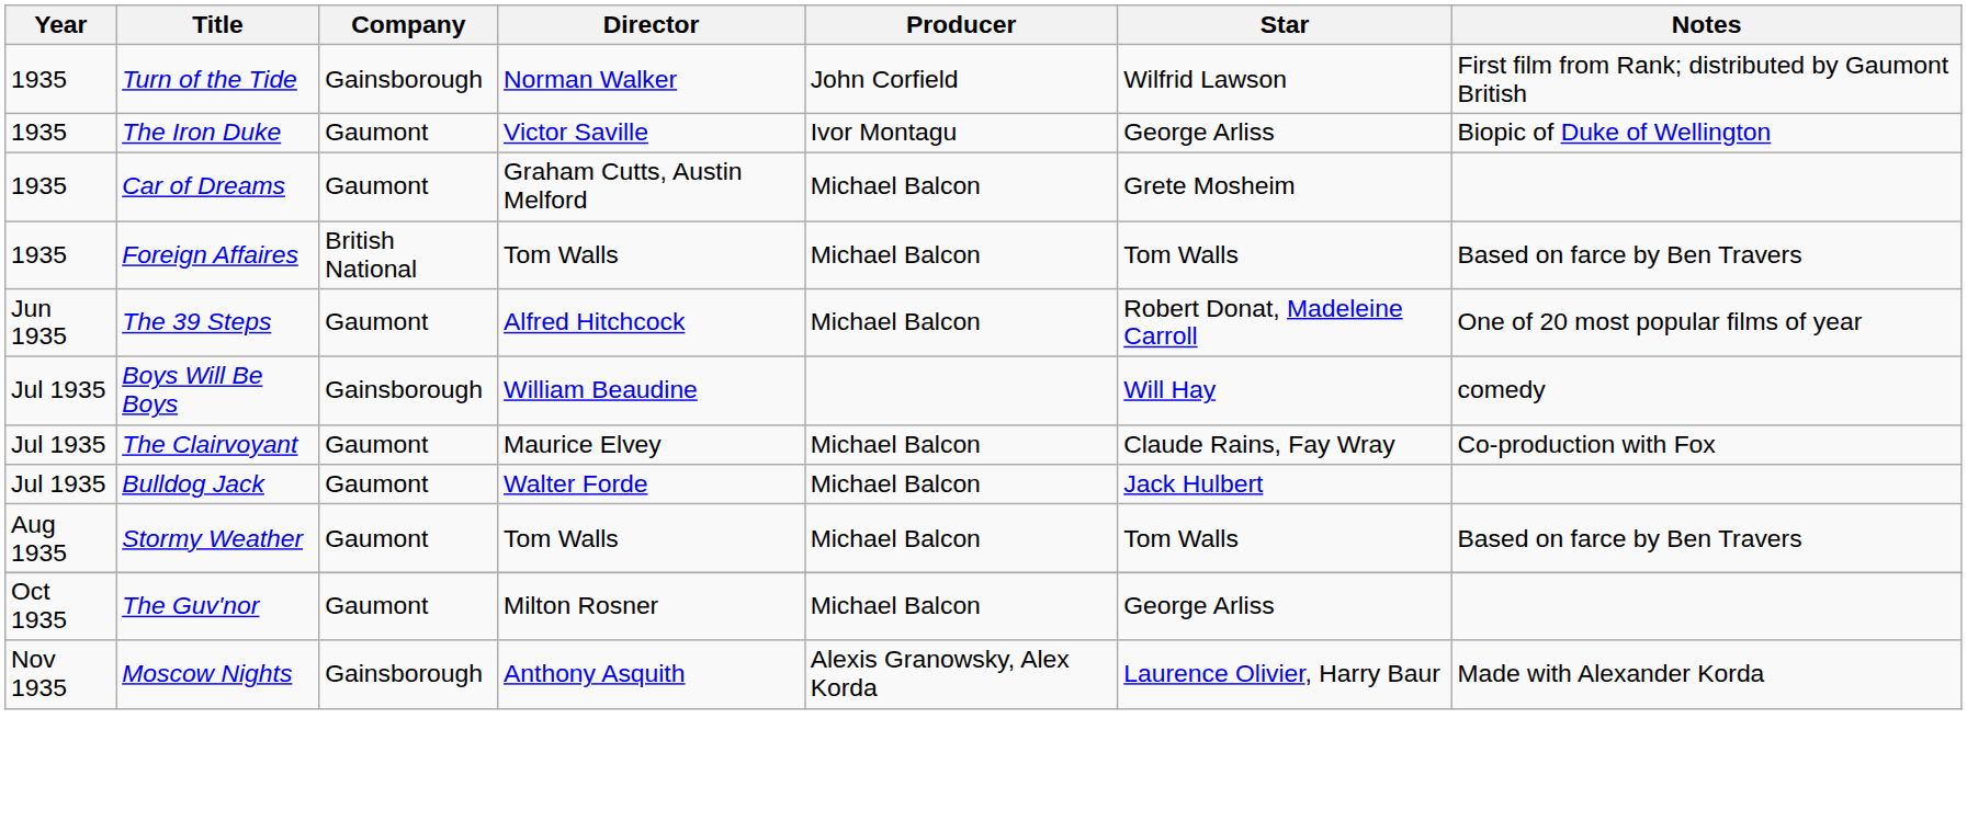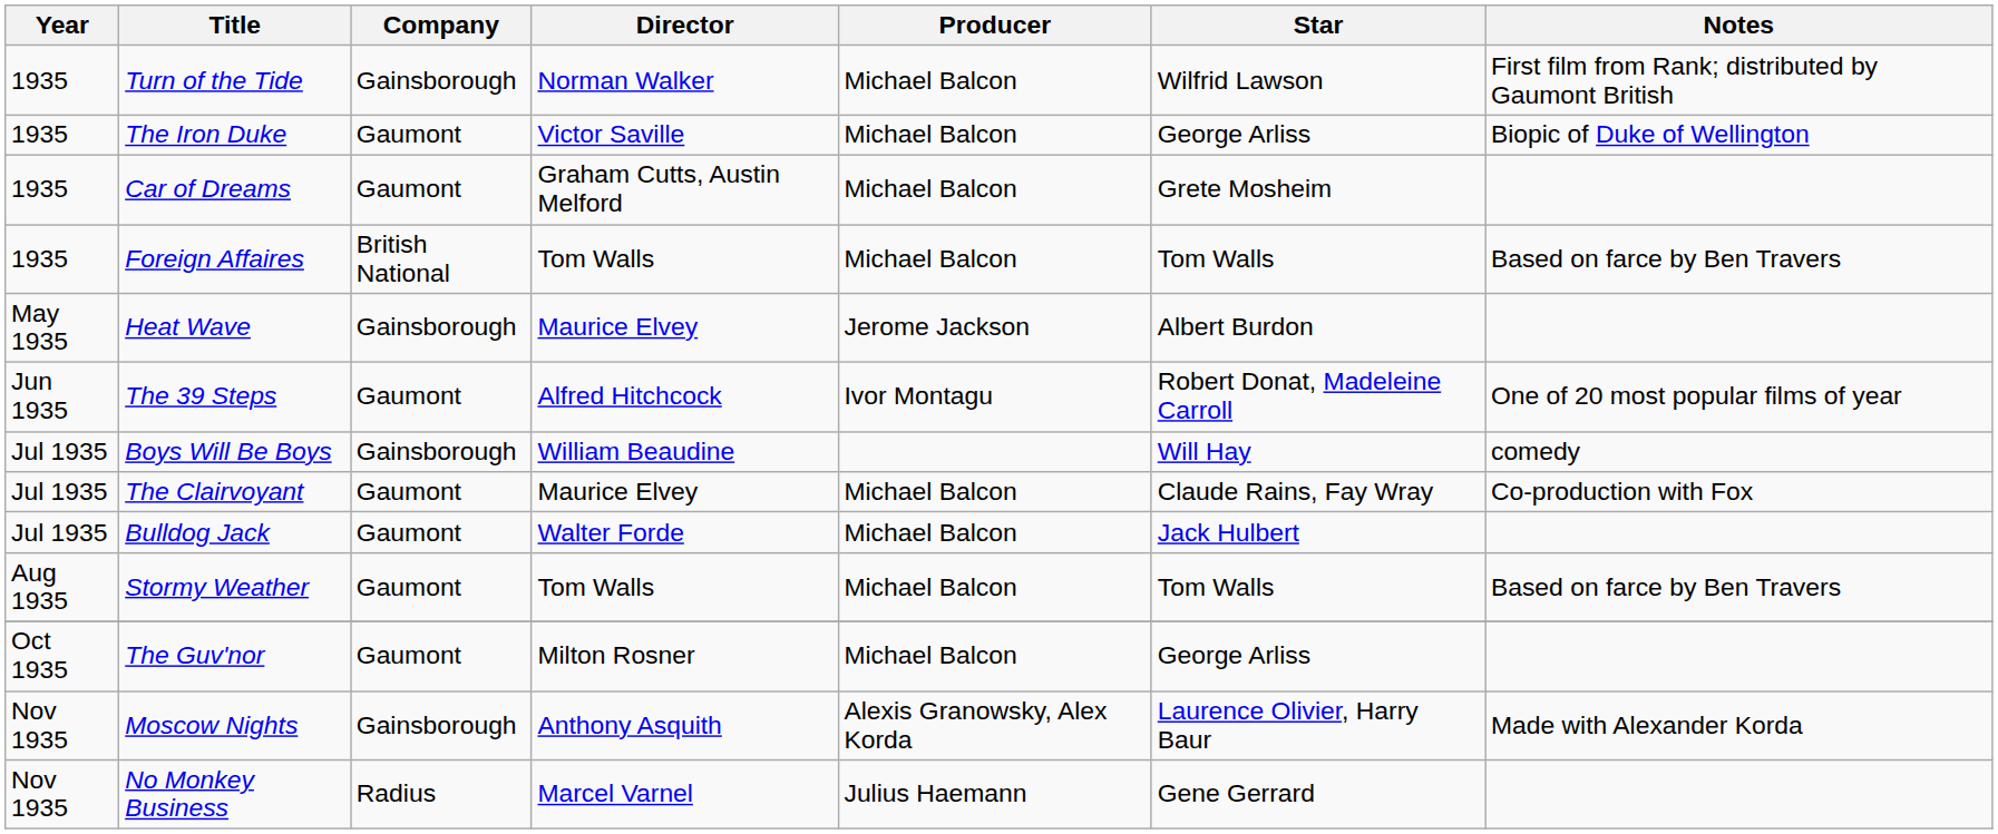Turn of the Tide | Producer: John Corfield -> Michael Balcon
The Iron Duke | Producer: Ivor Montagu -> Michael Balcon
+ row: May 1935 | Heat Wave | Gainsborough | Maurice Elvey | Jerome Jackson | Albert Burdon
The 39 Steps | Producer: Michael Balcon -> Ivor Montagu
+ row: Nov 1935 | No Monkey Business | Radius | Marcel Varnel | Julius Haemann | Gene Gerrard
